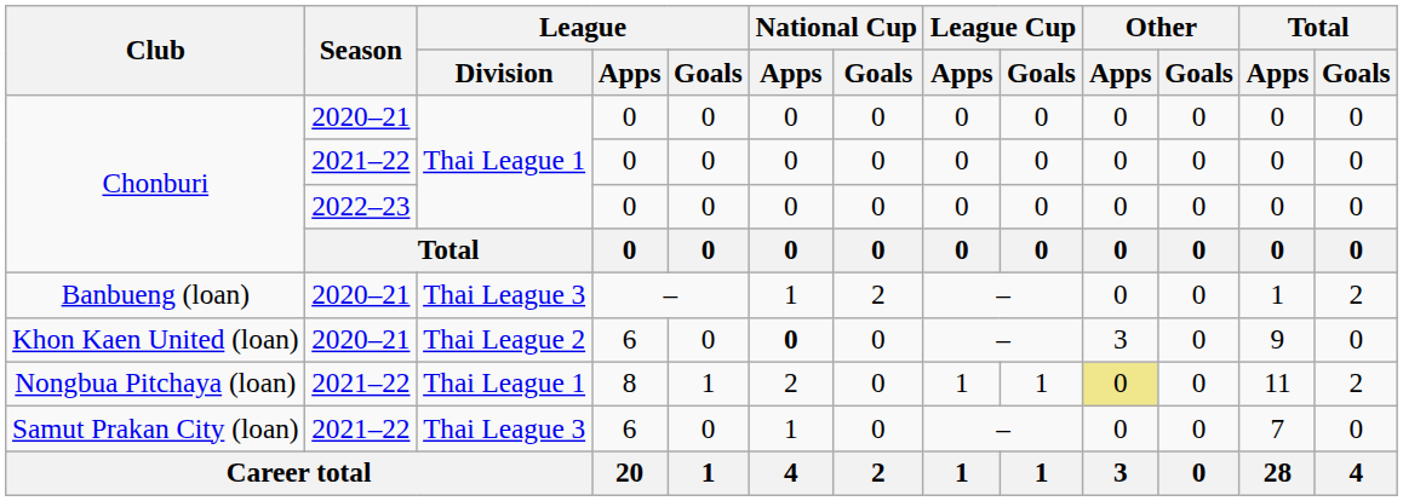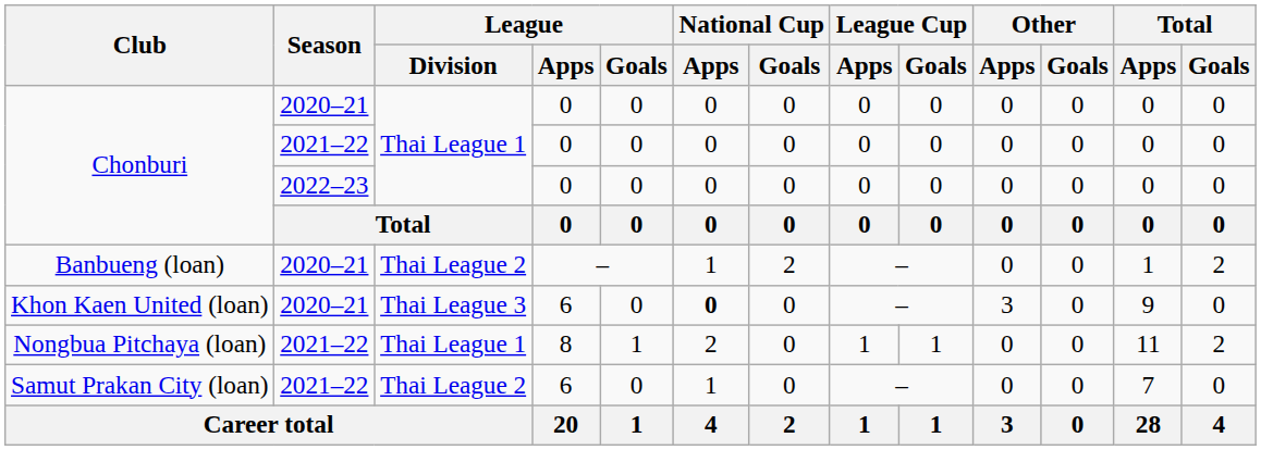Banbueng (loan) | League / Division: Thai League 3 -> Thai League 2
Khon Kaen United (loan) | League / Division: Thai League 2 -> Thai League 3
Nongbua Pitchaya (loan) | Other / Apps: khaki background -> no background
Samut Prakan City (loan) | League / Division: Thai League 3 -> Thai League 2
